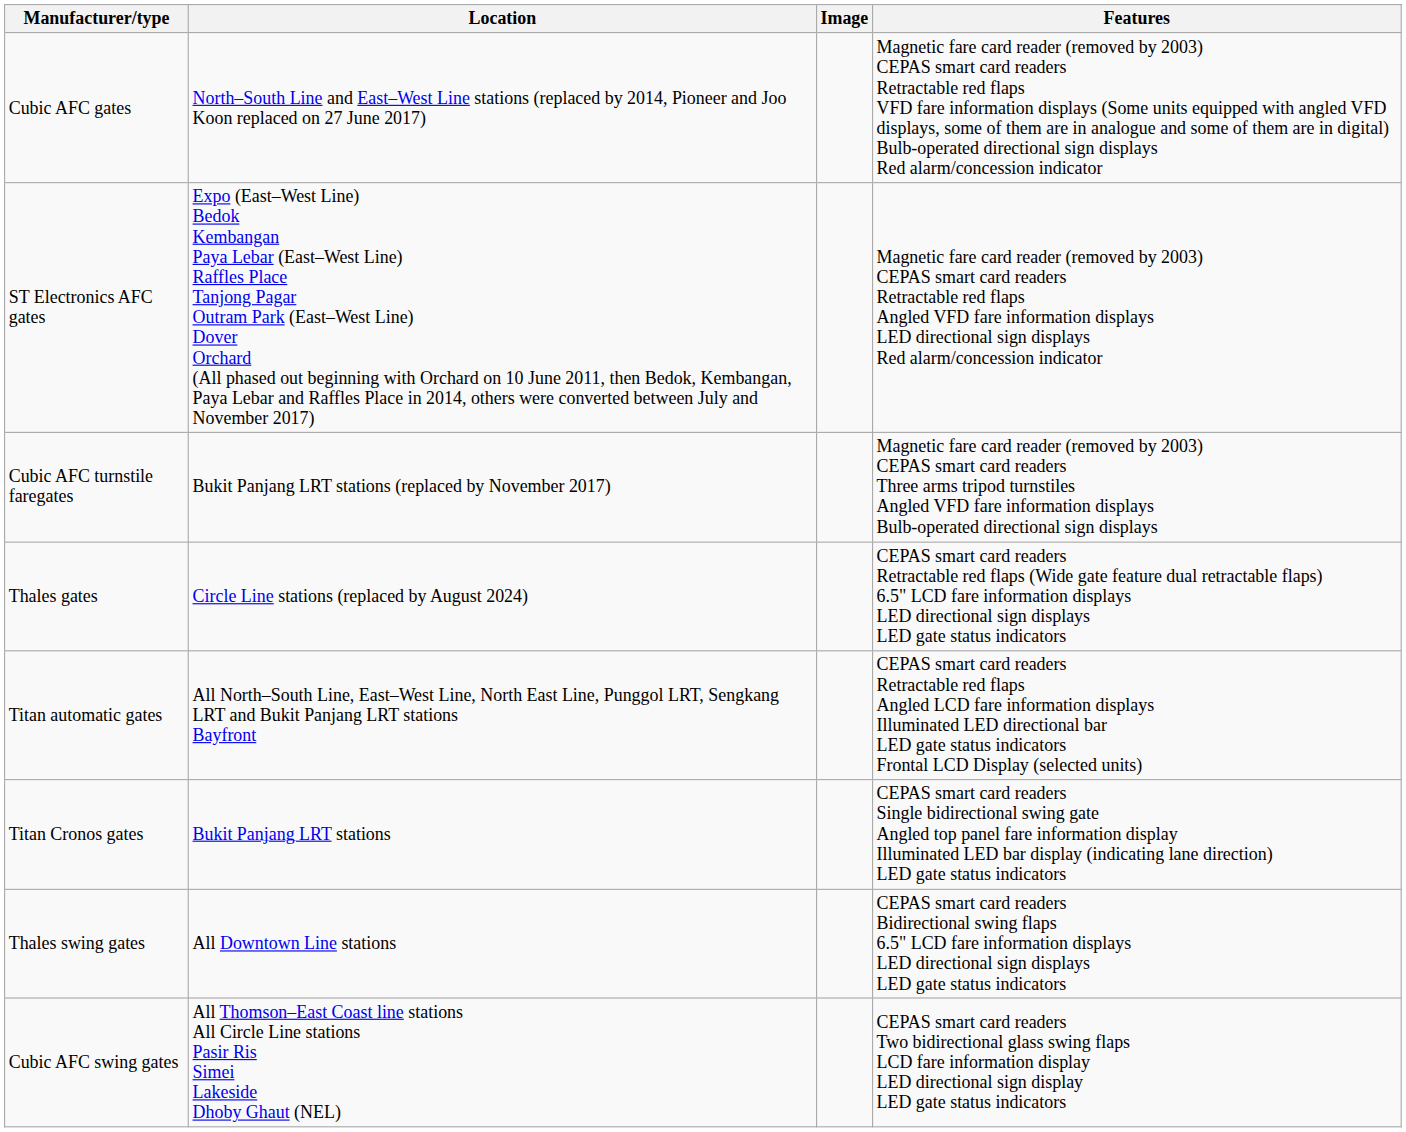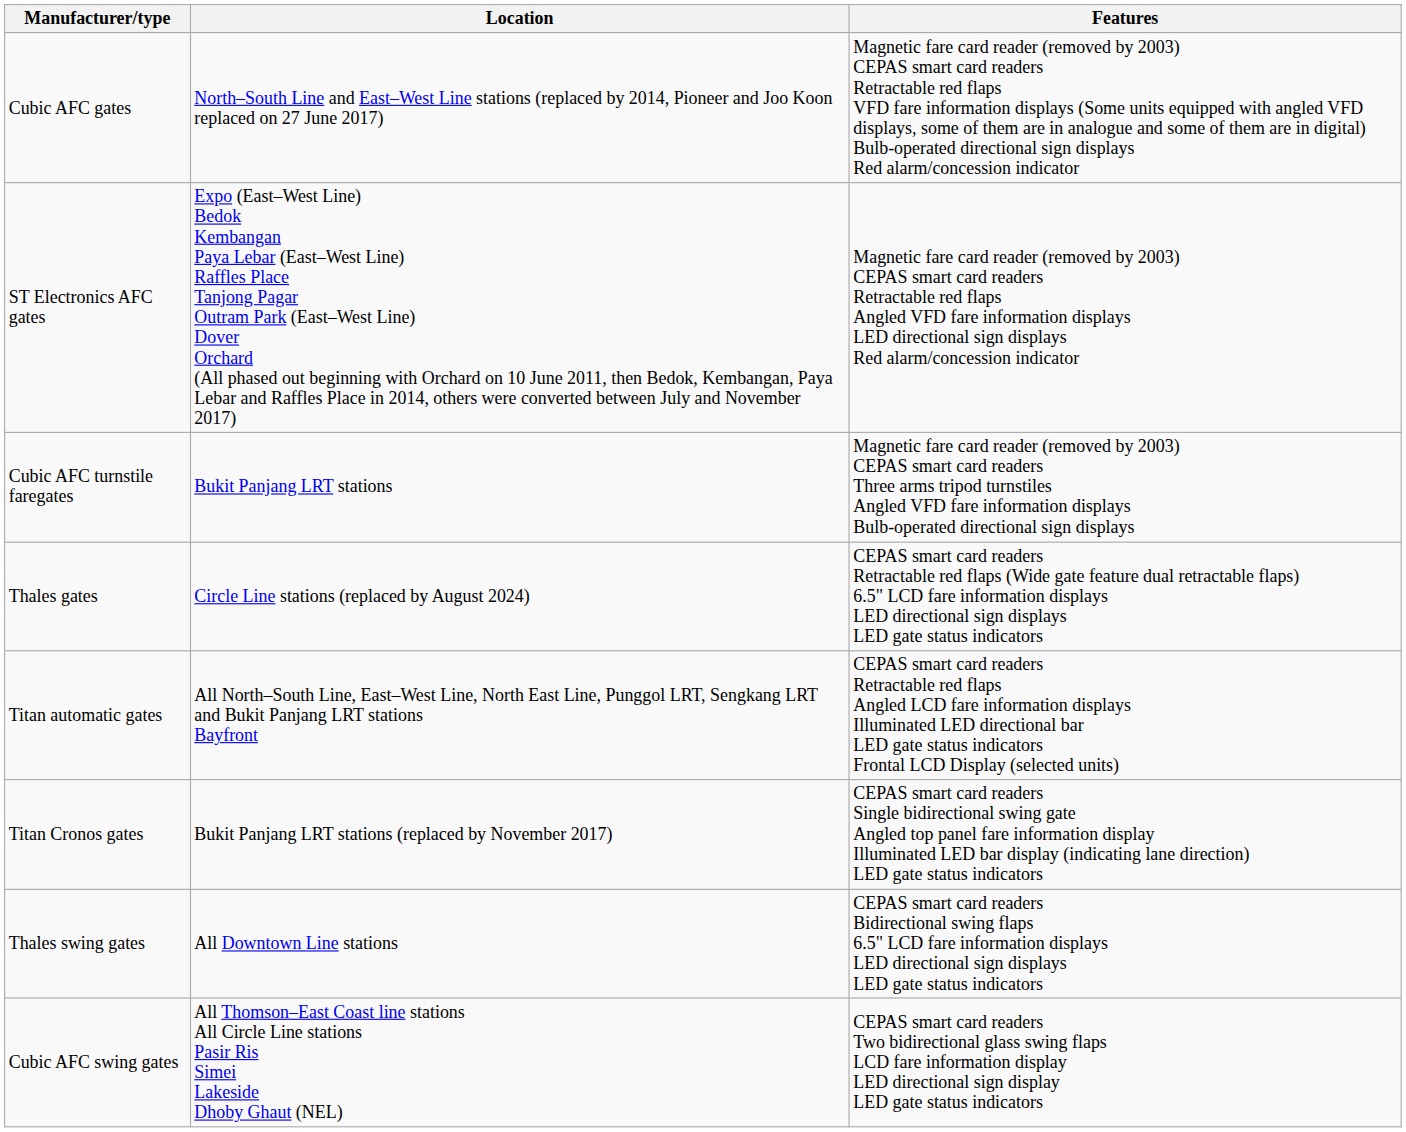- column: Image
Cubic AFC turnstile faregates | Location: Bukit Panjang LRT stations (replaced by November 2017) -> Bukit Panjang LRT stations
Titan Cronos gates | Location: Bukit Panjang LRT stations -> Bukit Panjang LRT stations (replaced by November 2017)
